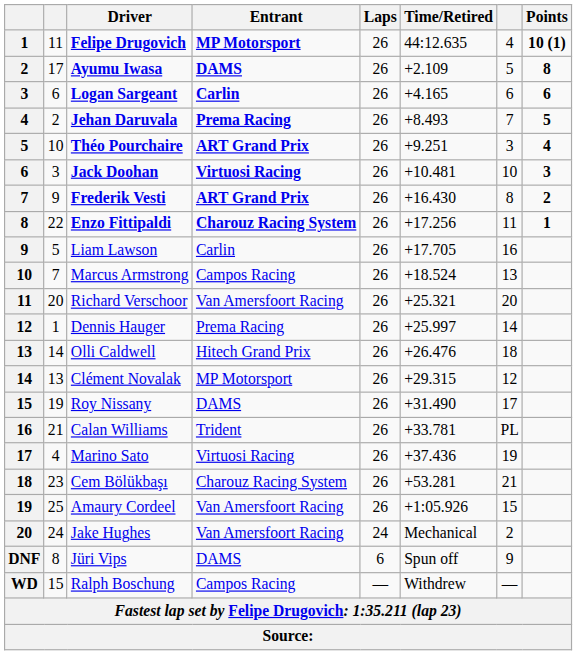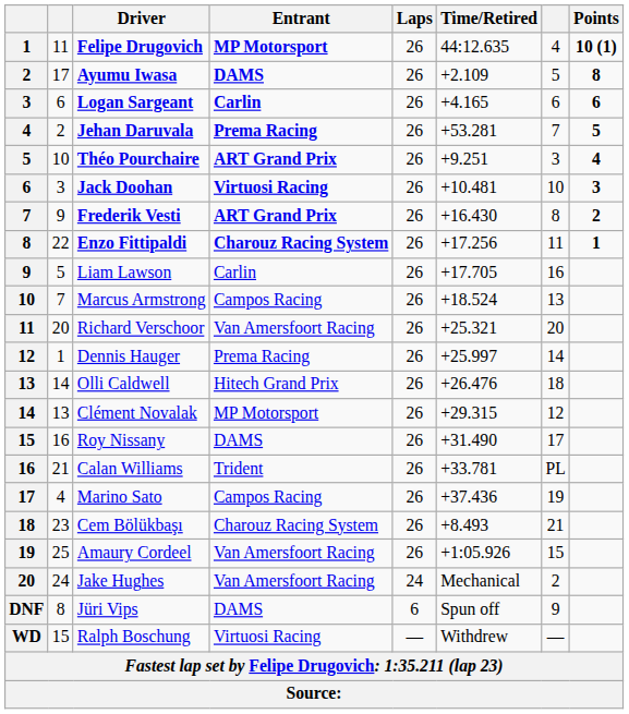Jehan Daruvala | Time/Retired: +8.493 -> +53.281
Roy Nissany | column 2: 19 -> 16
Marino Sato | Entrant: Virtuosi Racing -> Campos Racing
Cem Bölükbaşı | Time/Retired: +53.281 -> +8.493
Ralph Boschung | Entrant: Campos Racing -> Virtuosi Racing
